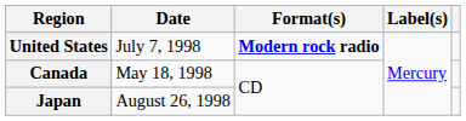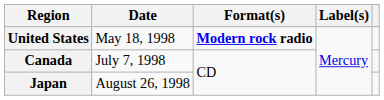United States | Date: July 7, 1998 -> May 18, 1998
Canada | Date: May 18, 1998 -> July 7, 1998
